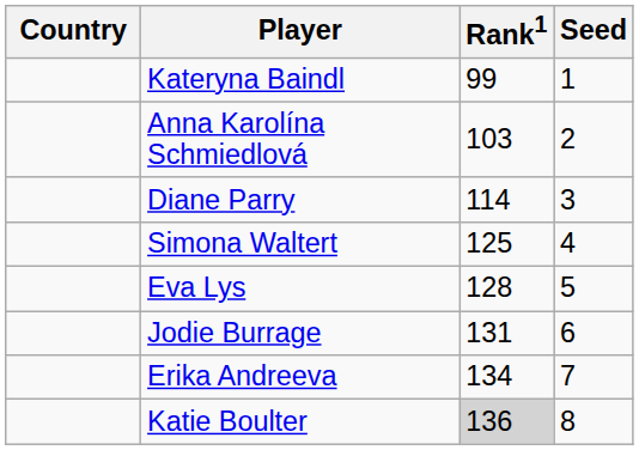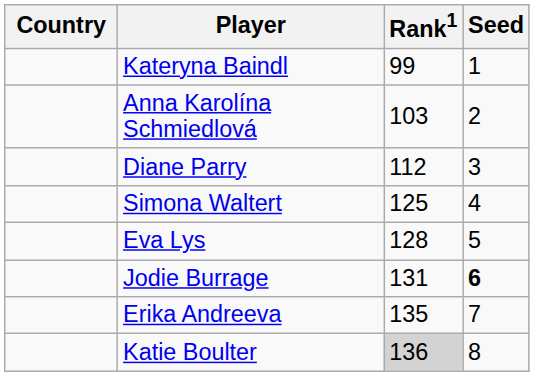Diane Parry | Rank1: 114 -> 112
Jodie Burrage | Seed: normal -> bold
Erika Andreeva | Rank1: 134 -> 135
